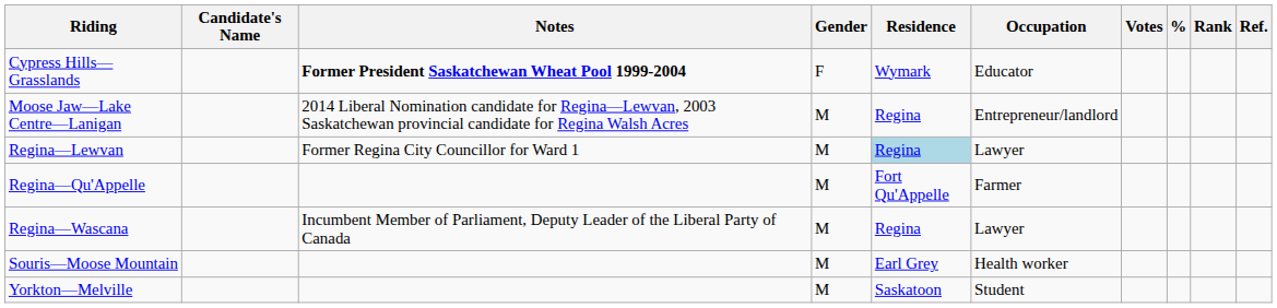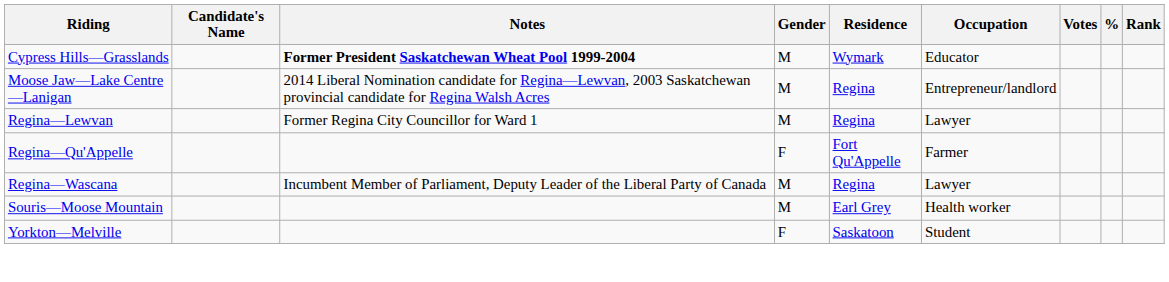- column: Ref.
Cypress Hills—Grasslands | Gender: F -> M
Regina—Lewvan | Residence: lightblue background -> no background
Regina—Qu'Appelle | Gender: M -> F
Yorkton—Melville | Gender: M -> F
